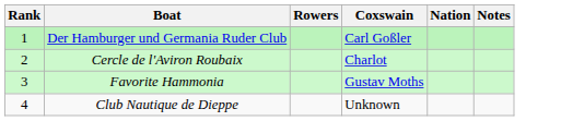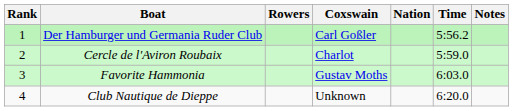+ column: Time | 5:56.2 | 5:59.0 | 6:03.0 | 6:20.0
